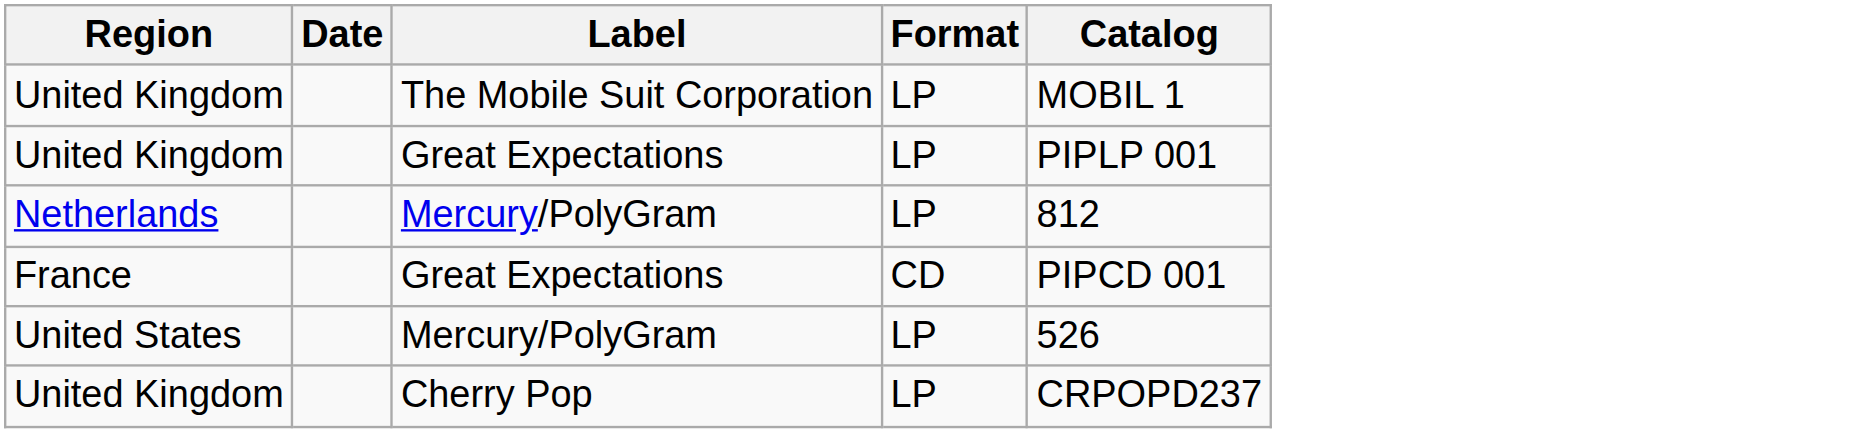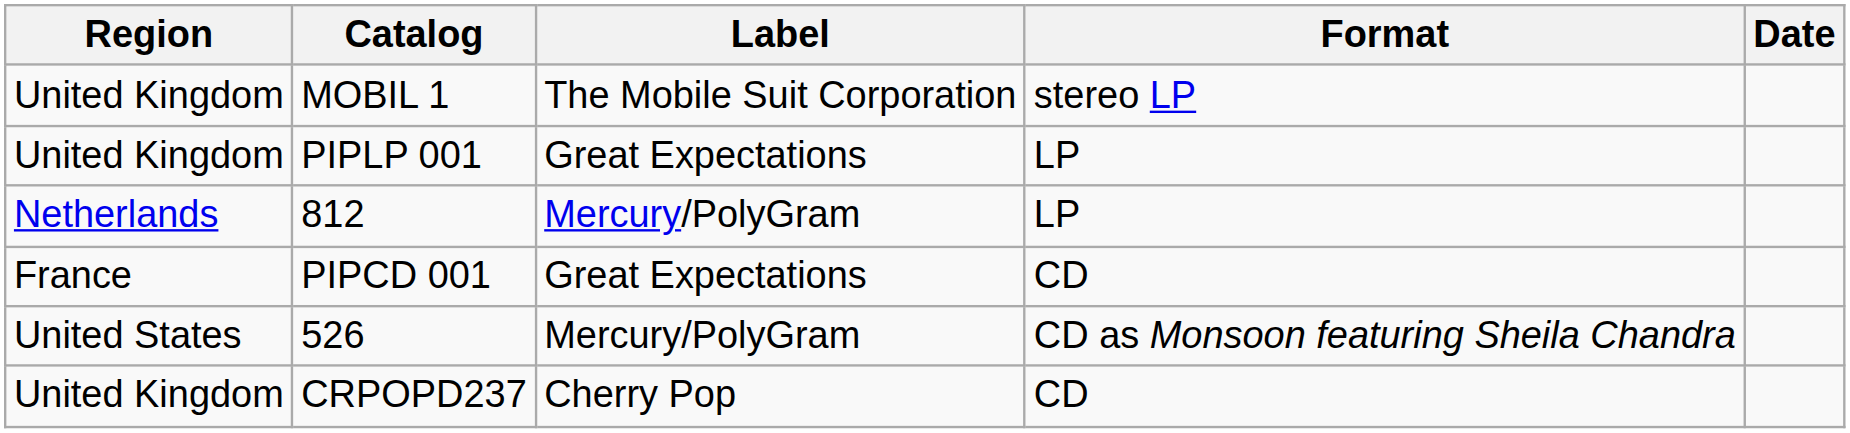columns swapped: Date <-> Catalog
United Kingdom / The Mobile Suit Corporation | Format: LP -> stereo LP
United States | Format: LP -> CD as Monsoon featuring Sheila Chandra
United Kingdom / Cherry Pop | Format: LP -> CD
